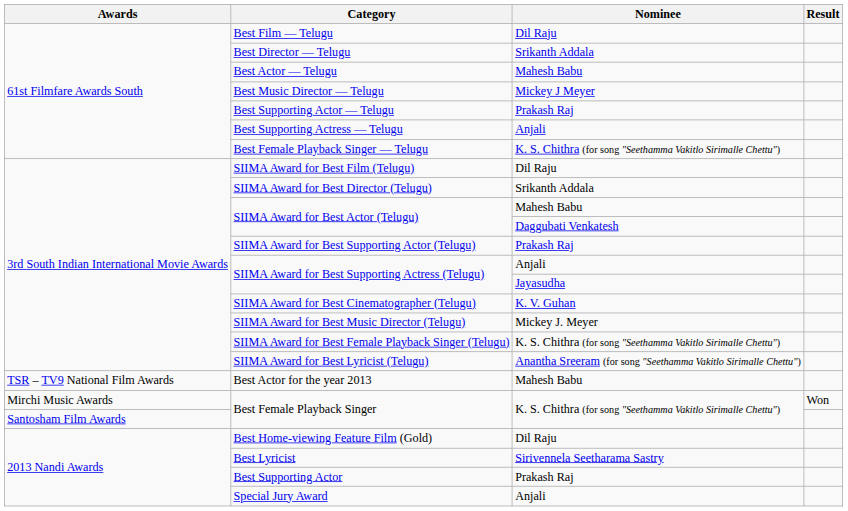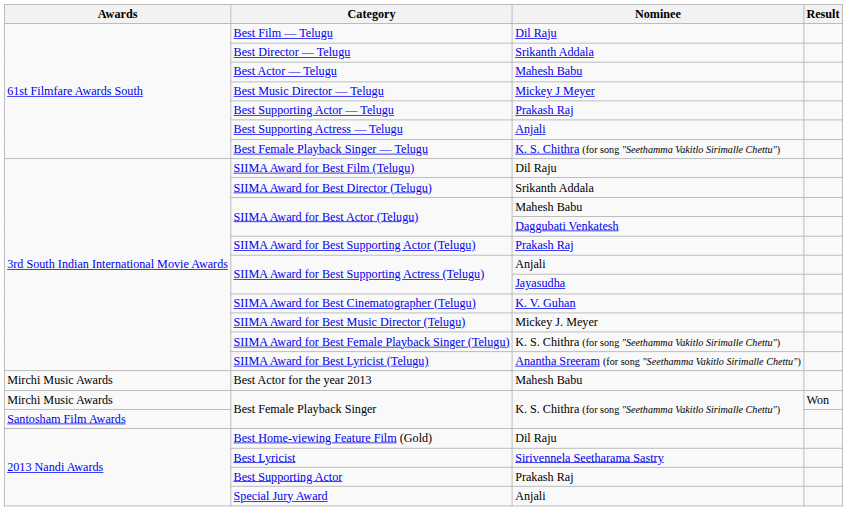Best Actor for the year 2013 | Awards: TSR – TV9 National Film Awards -> Mirchi Music Awards
